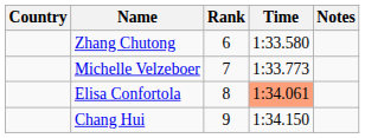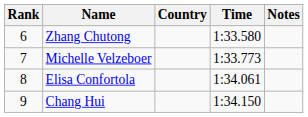columns swapped: Rank <-> Country
Elisa Confortola | Time: lightsalmon background -> no background
